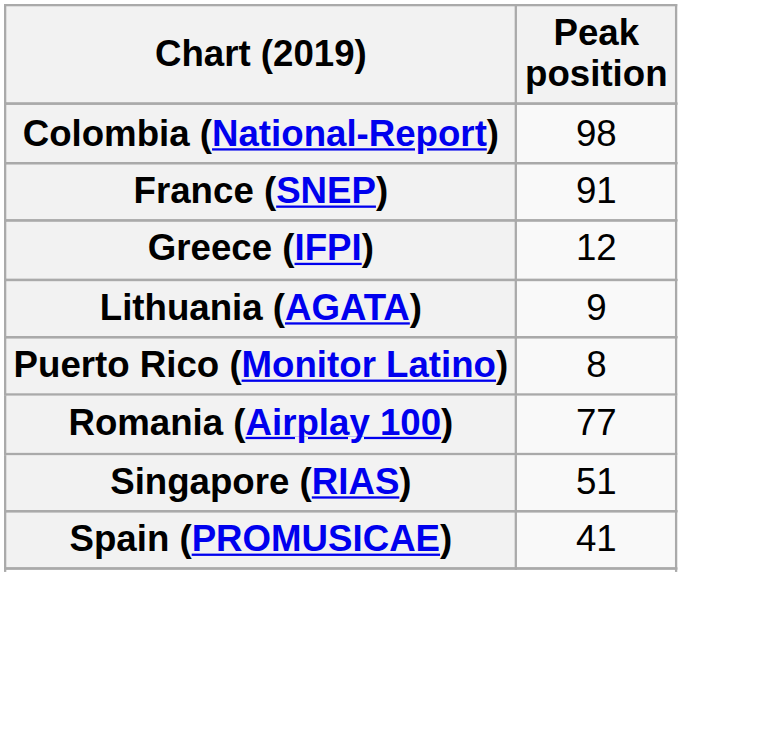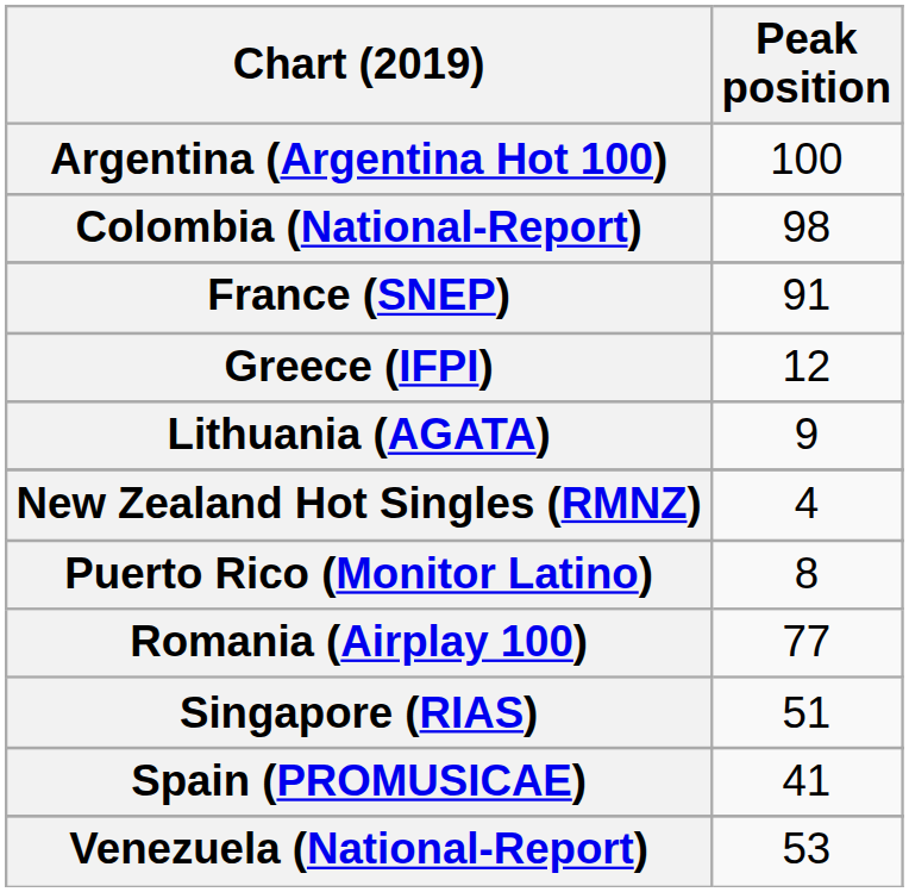+ row: Argentina (Argentina Hot 100) | 100
+ row: New Zealand Hot Singles (RMNZ) | 4
+ row: Venezuela (National-Report) | 53
